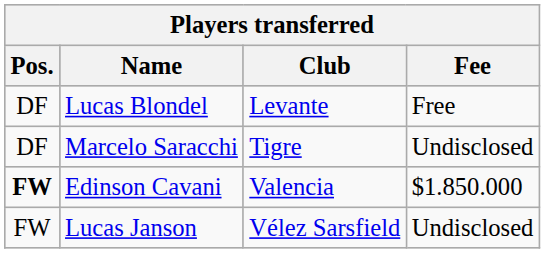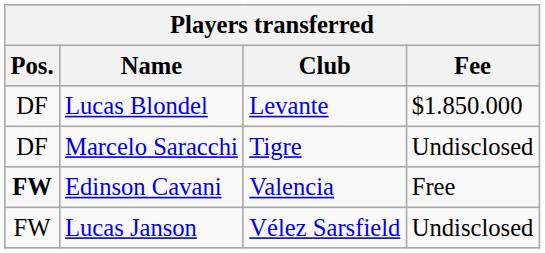Lucas Blondel | Fee: Free -> $1.850.000
Edinson Cavani | Fee: $1.850.000 -> Free
